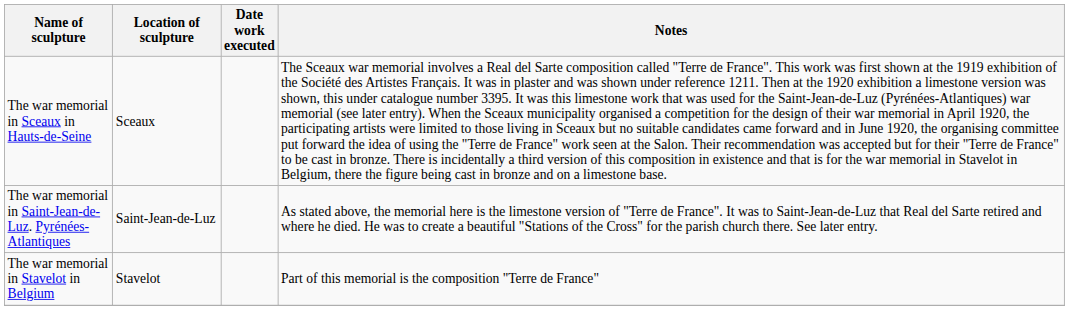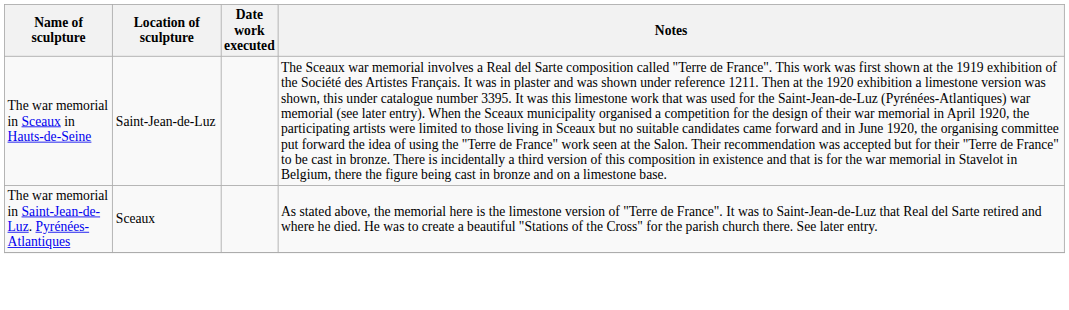The war memorial in Sceaux in Hauts-de-Seine | Location of sculpture: Sceaux -> Saint-Jean-de-Luz
The war memorial in Saint-Jean-de-Luz. Pyrénées-Atlantiques | Location of sculpture: Saint-Jean-de-Luz -> Sceaux
- row: The war memorial in Stavelot in Belgium | Stavelot | Part of this memorial is the composition "Terre de France"
